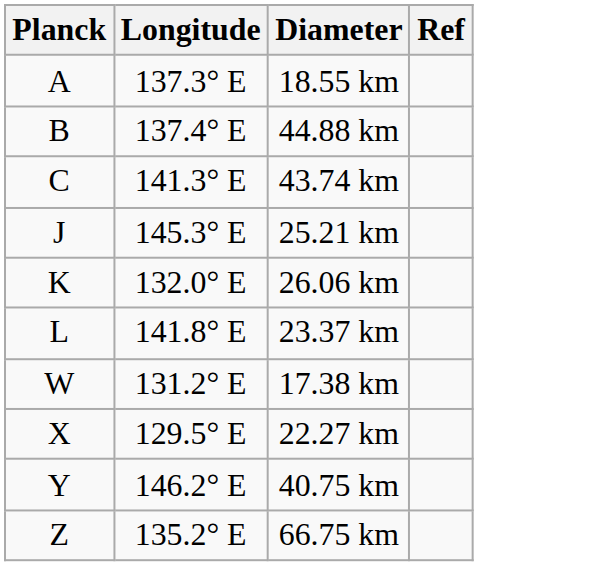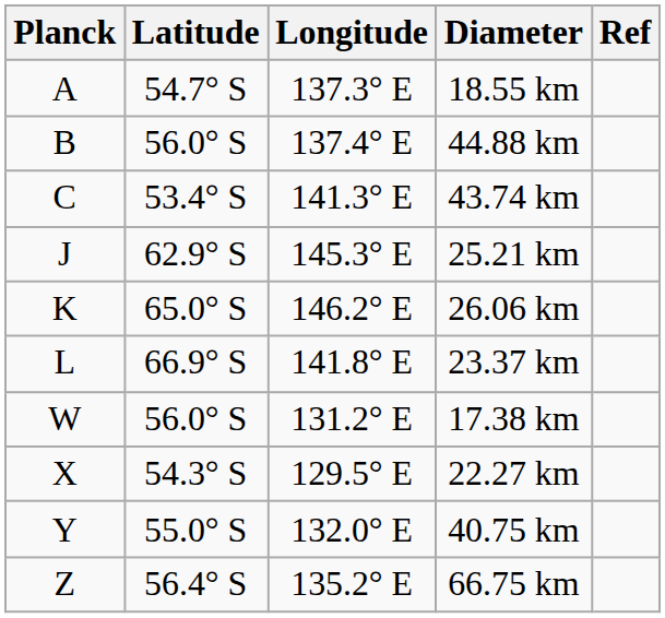+ column: Latitude | 54.7° S | 56.0° S | 53.4° S | 62.9° S | 65.0° S | 66.9° S | 56.0° S | 54.3° S | 55.0° S | 56.4° S
26.06 km | Longitude: 132.0° E -> 146.2° E
40.75 km | Longitude: 146.2° E -> 132.0° E
